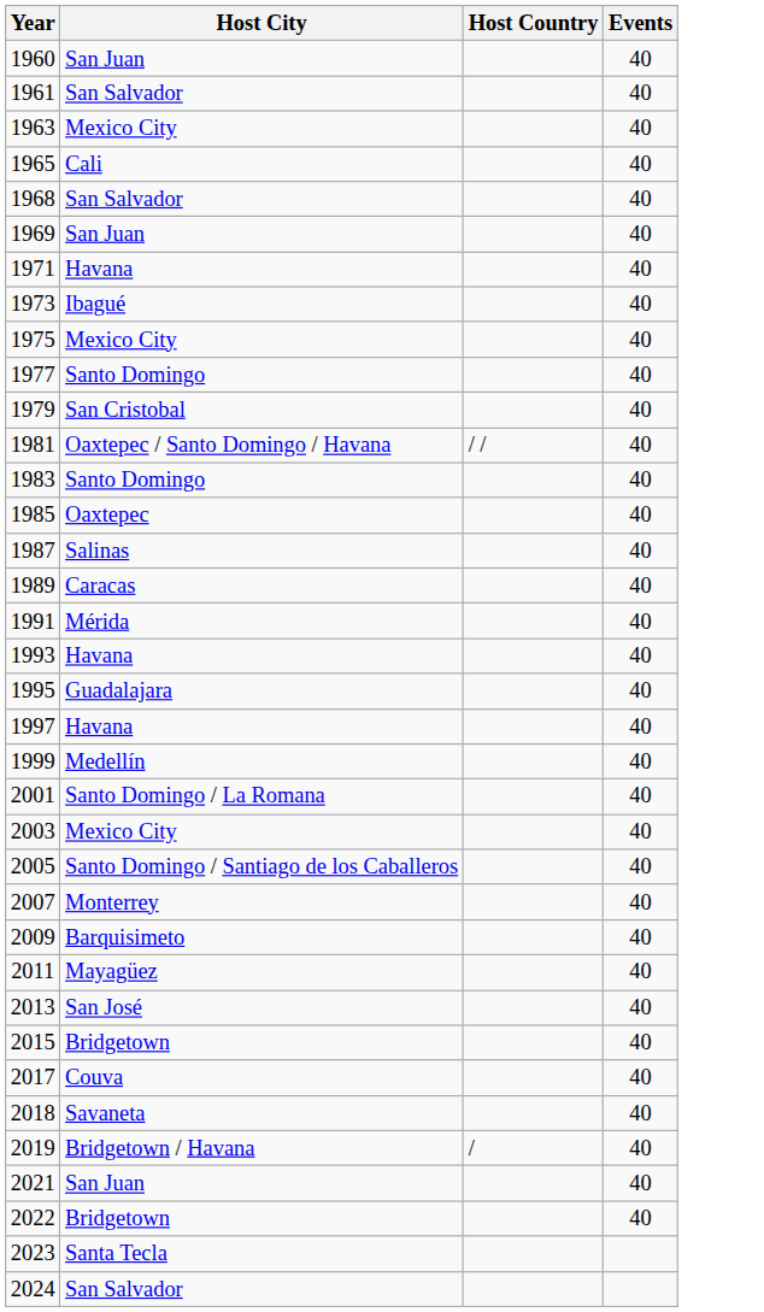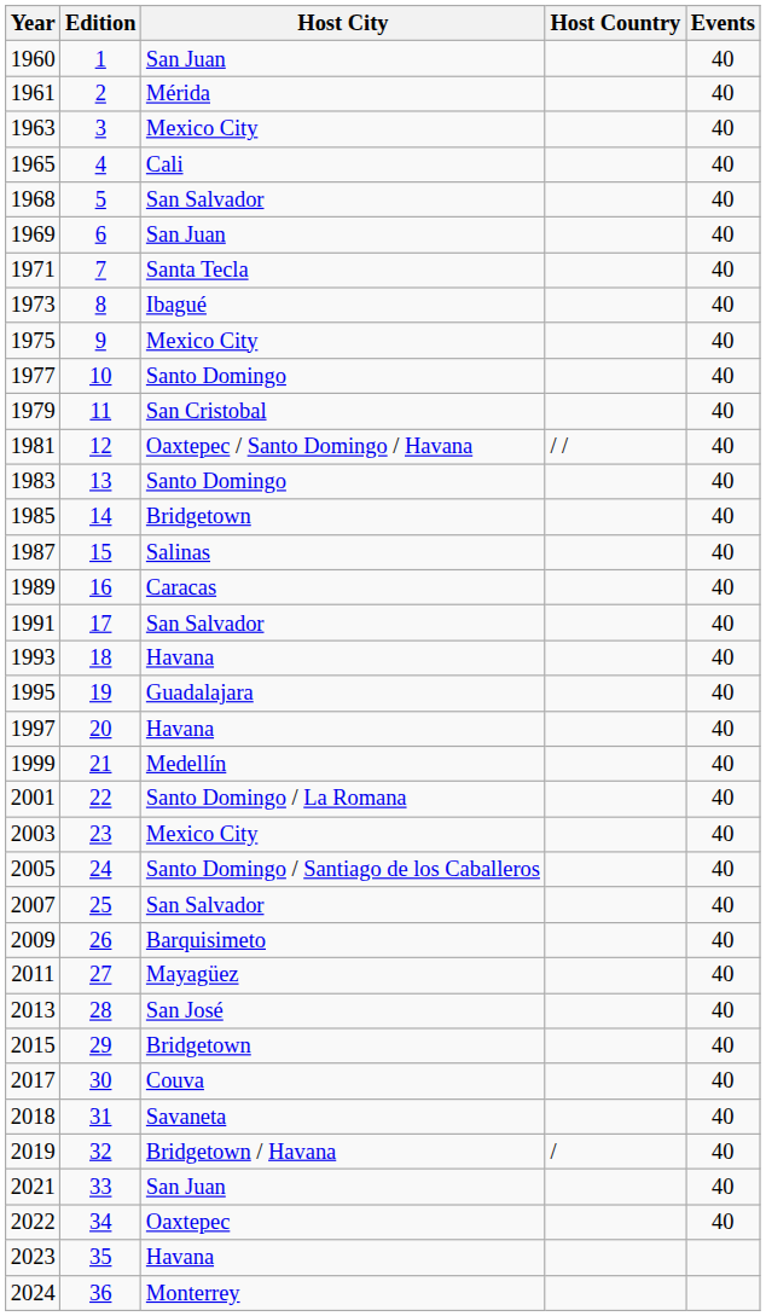+ column: Edition | 1 | 2 | 3 | 4 | 5 | 6 | 7 | 8 | 9 | 10 | 11 | 12 | 13 | 14 | 15 | 16 | 17 | 18 | 19 | 20 | 21 | 22 | 23 | 24 | 25 | 26 | 27 | 28 | 29 | 30 | 31 | 32 | 33 | 34 | 35 | 36
1961 | Host City: San Salvador -> Mérida
1971 | Host City: Havana -> Santa Tecla
1985 | Host City: Oaxtepec -> Bridgetown
1991 | Host City: Mérida -> San Salvador
2007 | Host City: Monterrey -> San Salvador
2022 | Host City: Bridgetown -> Oaxtepec
2023 | Host City: Santa Tecla -> Havana
2024 | Host City: San Salvador -> Monterrey
